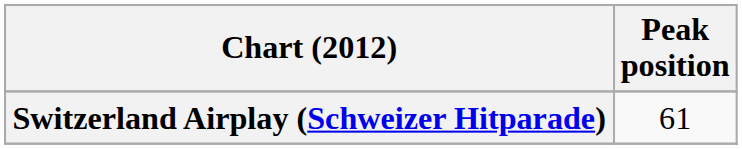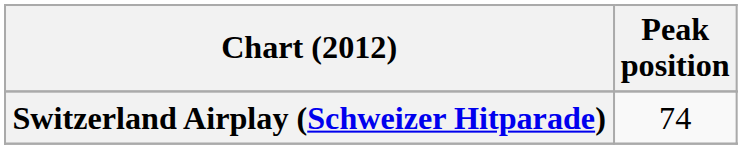Switzerland Airplay (Schweizer Hitparade) | Peak position: 61 -> 74
